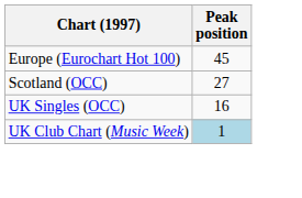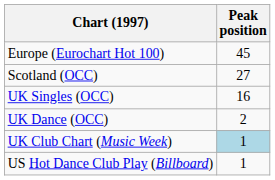+ row: UK Dance (OCC) | 2
+ row: US Hot Dance Club Play (Billboard) | 1
